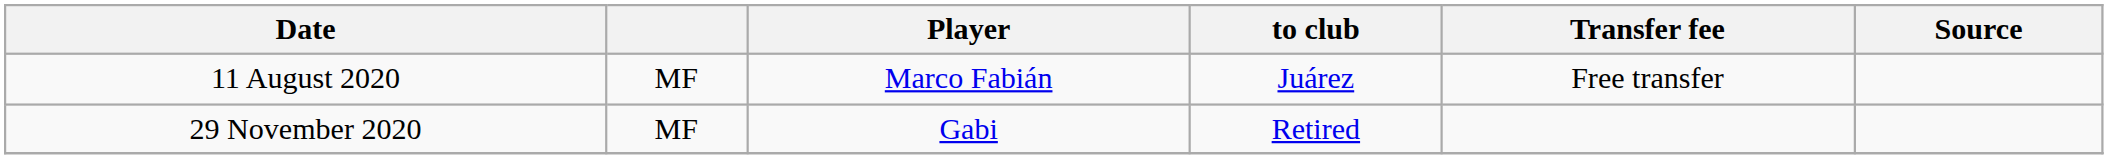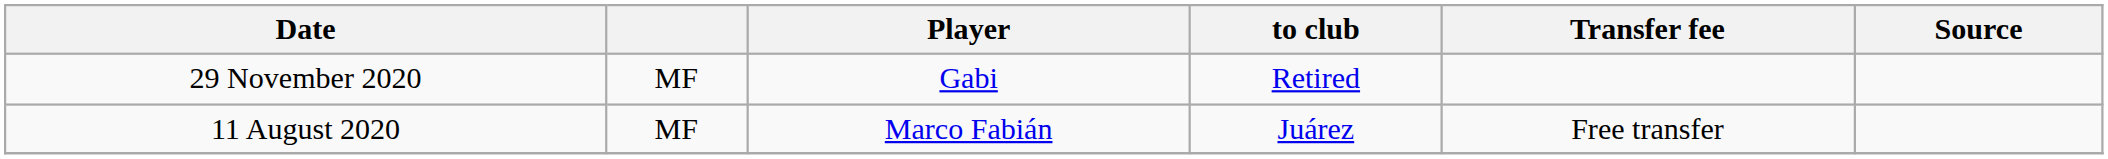rows swapped: 11 August 2020 <-> 29 November 2020
